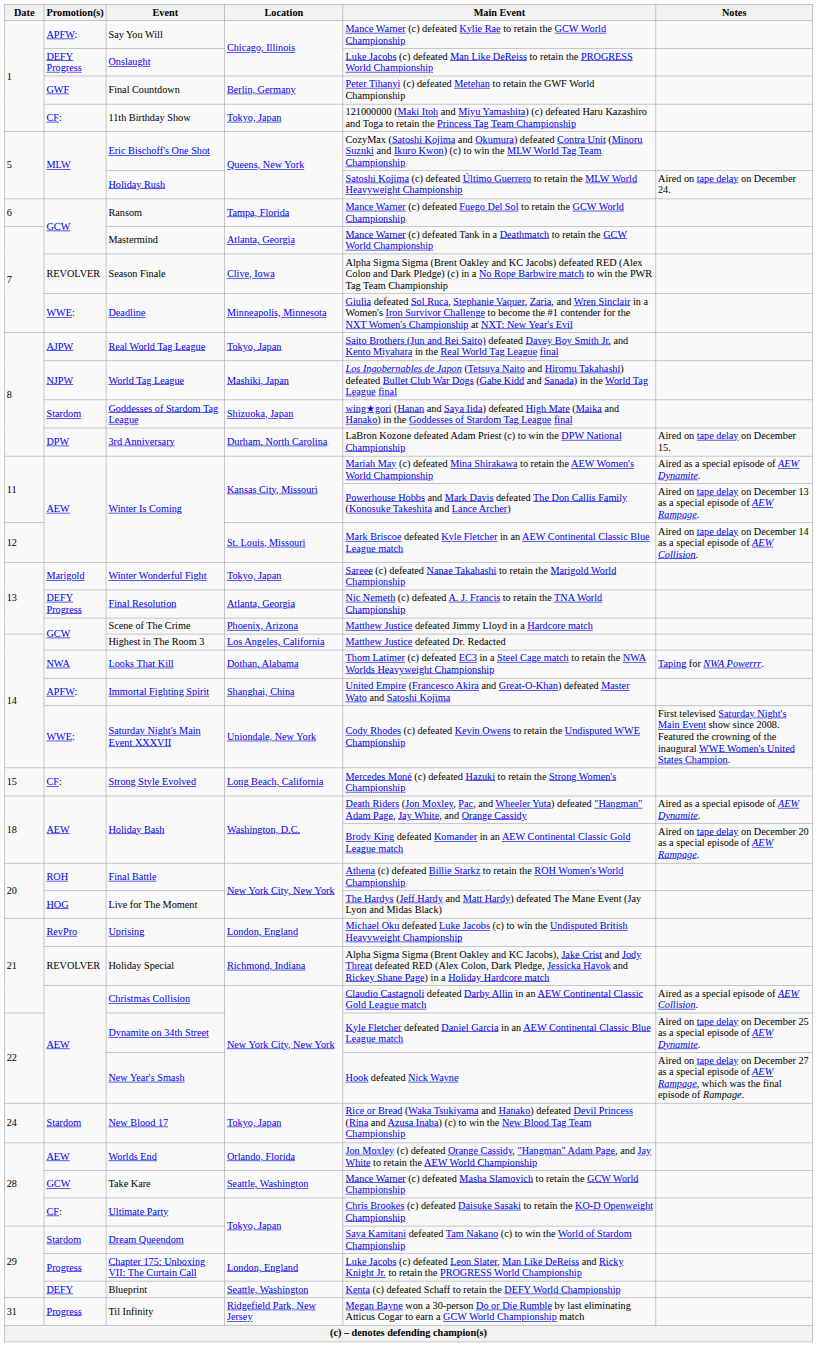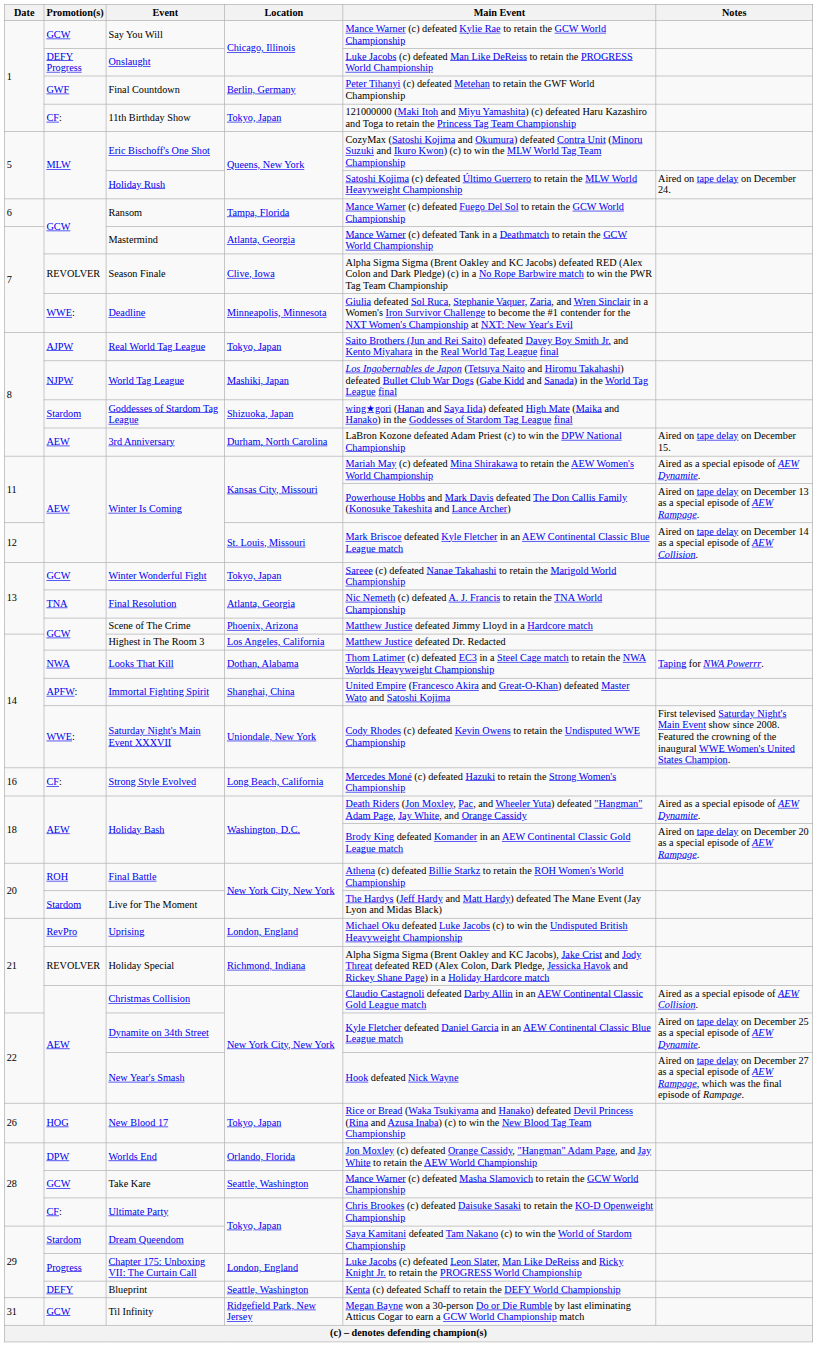Say You Will | Promotion(s): APFW: -> GCW
3rd Anniversary | Promotion(s): DPW -> AEW
Winter Wonderful Fight | Promotion(s): Marigold -> GCW
Final Resolution | Promotion(s): DEFY Progress -> TNA
Strong Style Evolved | Date: 15 -> 16
Live for The Moment | Promotion(s): HOG -> Stardom
New Blood 17 | Date: 24 -> 26
New Blood 17 | Promotion(s): Stardom -> HOG
Worlds End | Promotion(s): AEW -> DPW
Til Infinity | Promotion(s): Progress -> GCW
